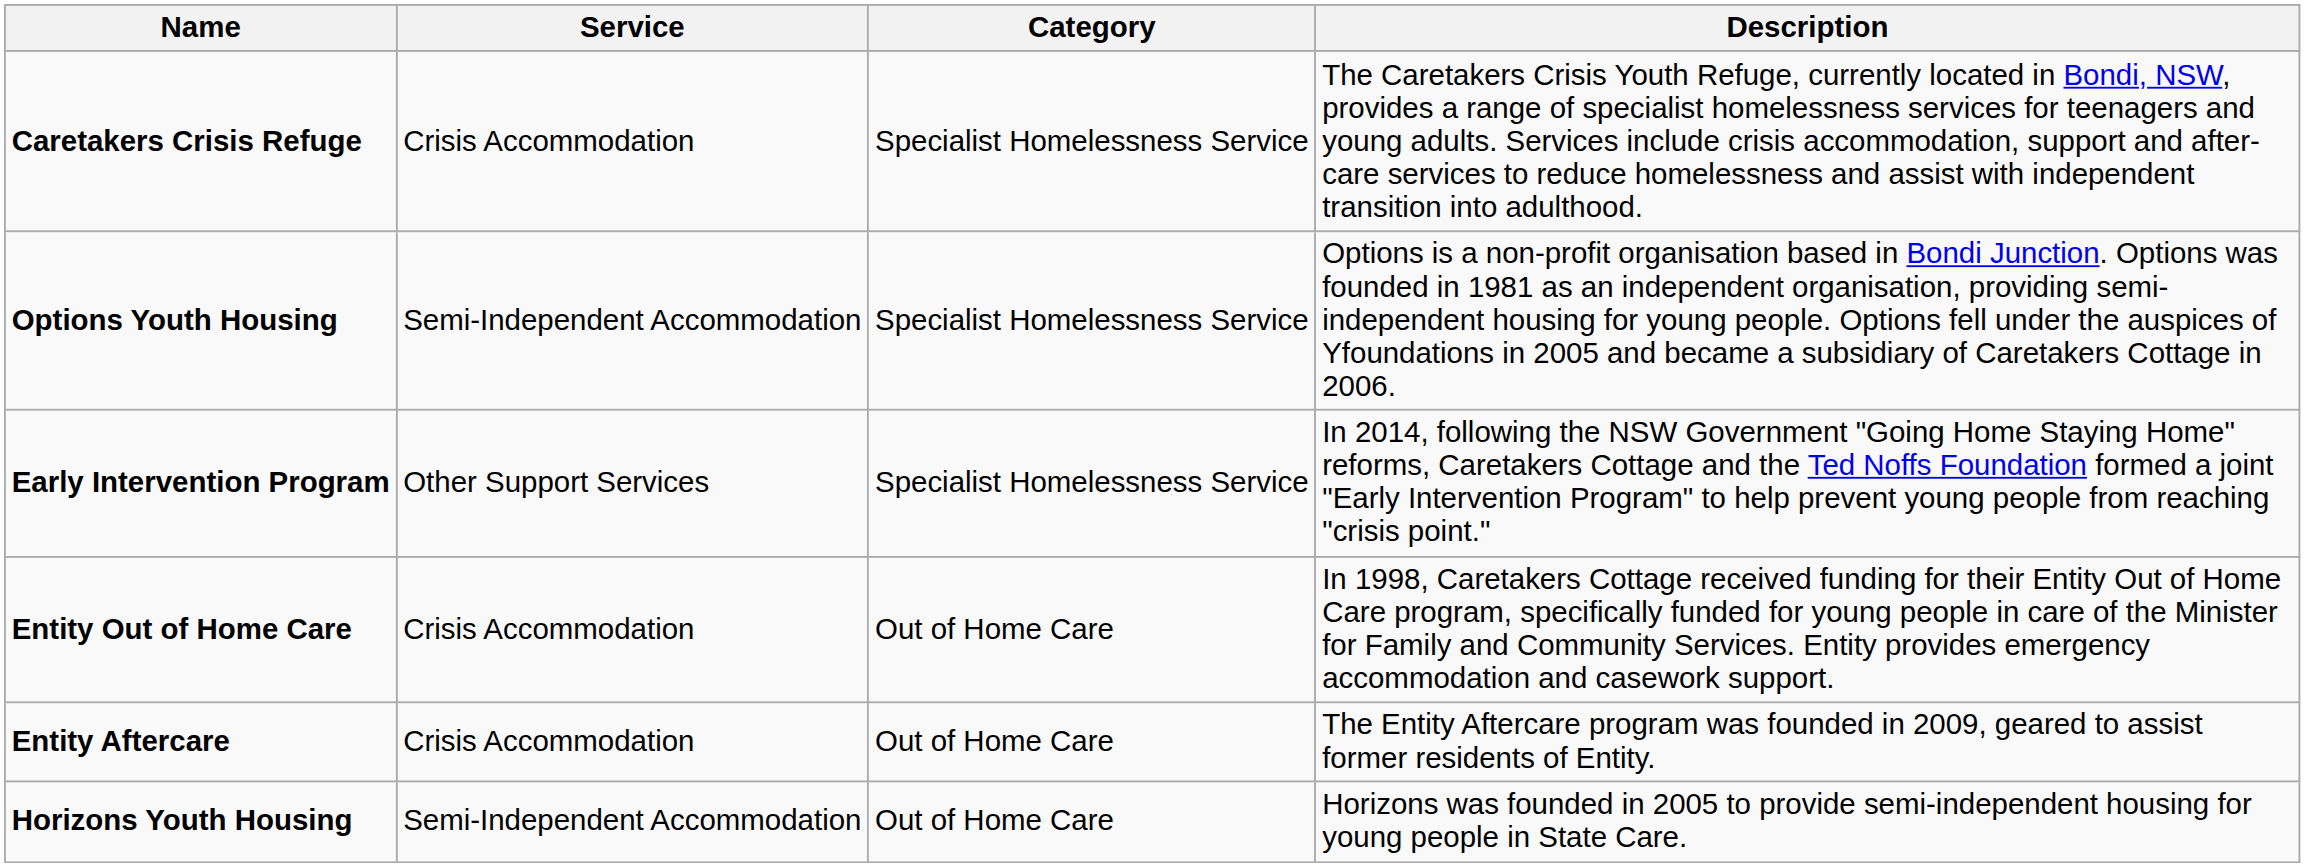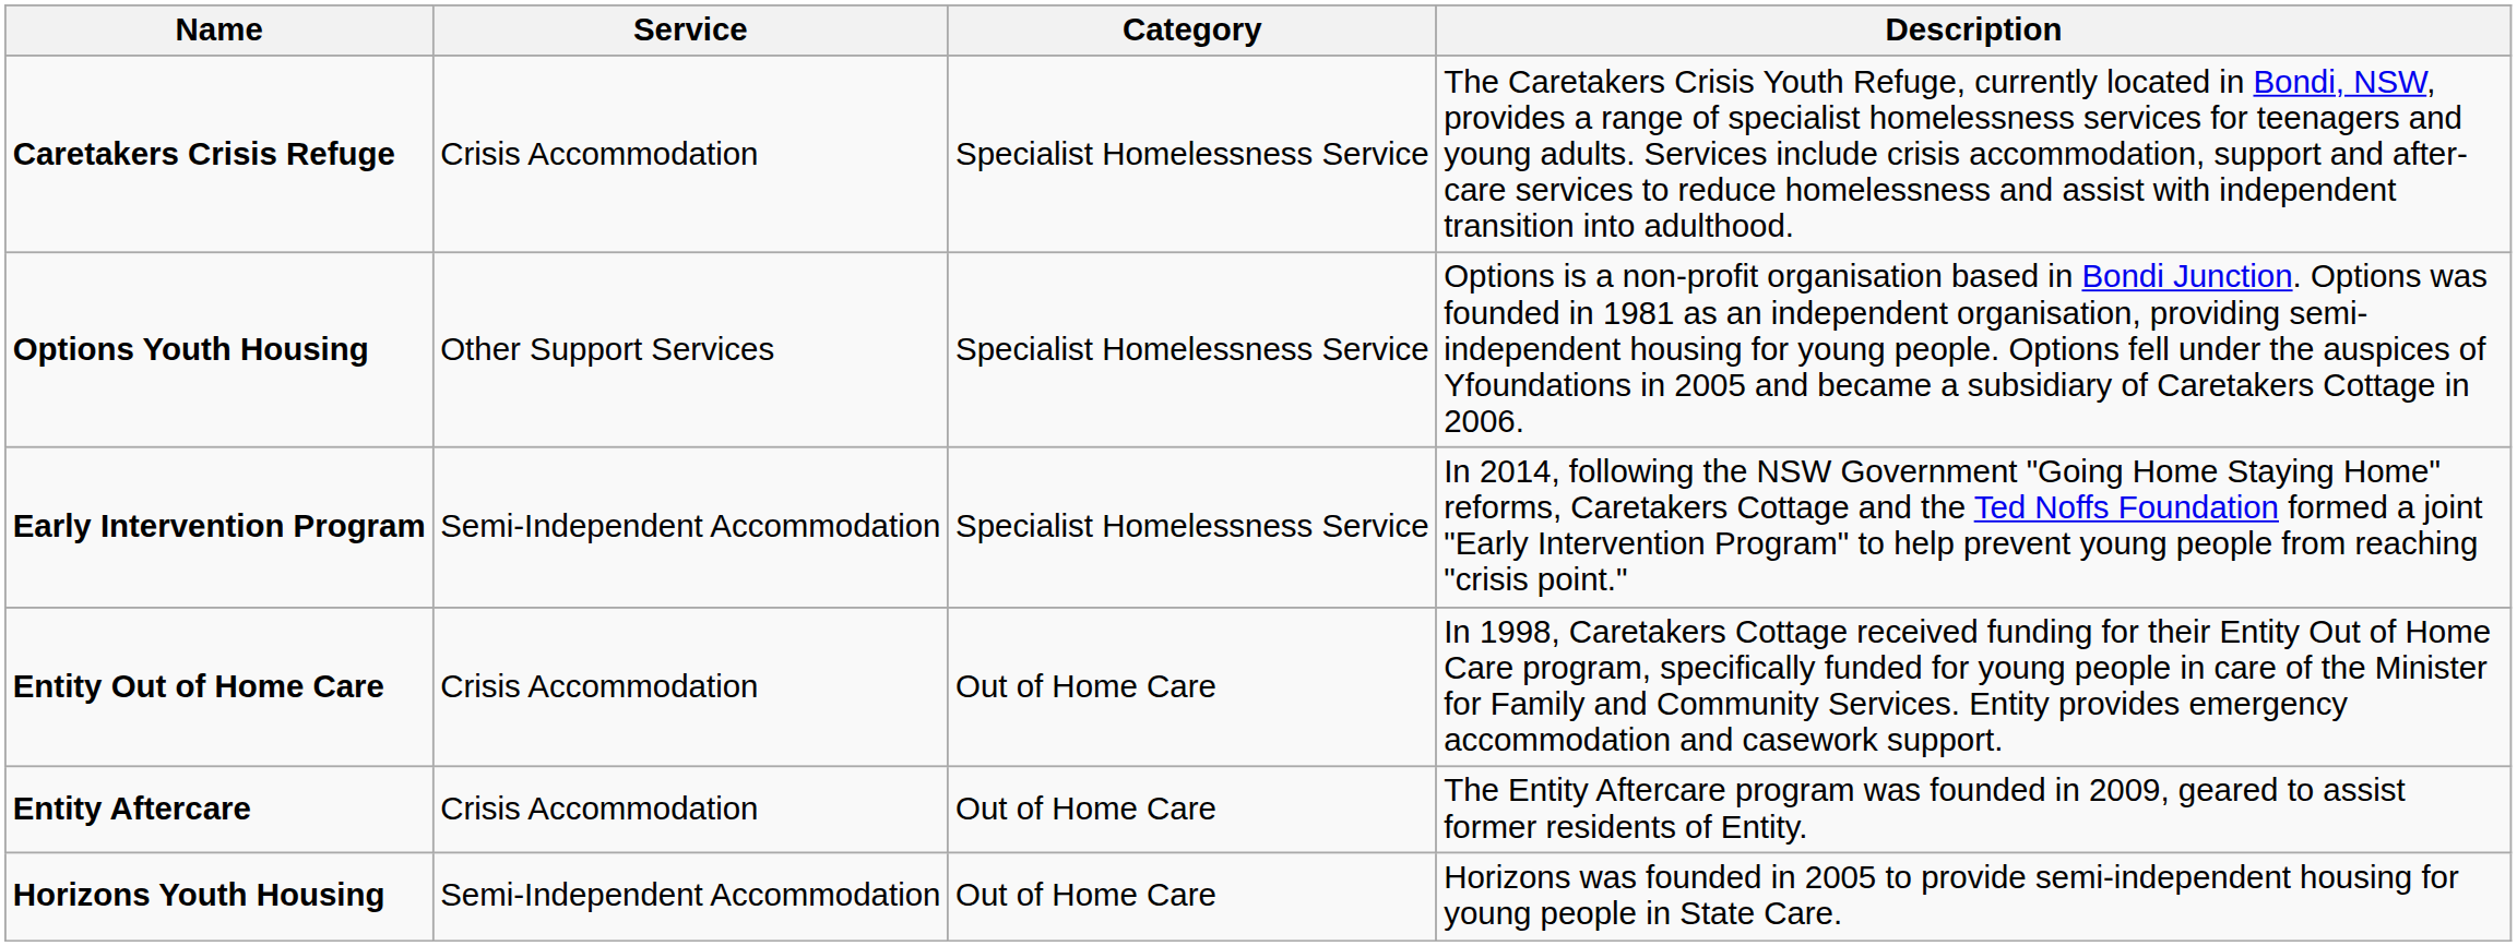Options Youth Housing | Service: Semi-Independent Accommodation -> Other Support Services
Early Intervention Program | Service: Other Support Services -> Semi-Independent Accommodation
